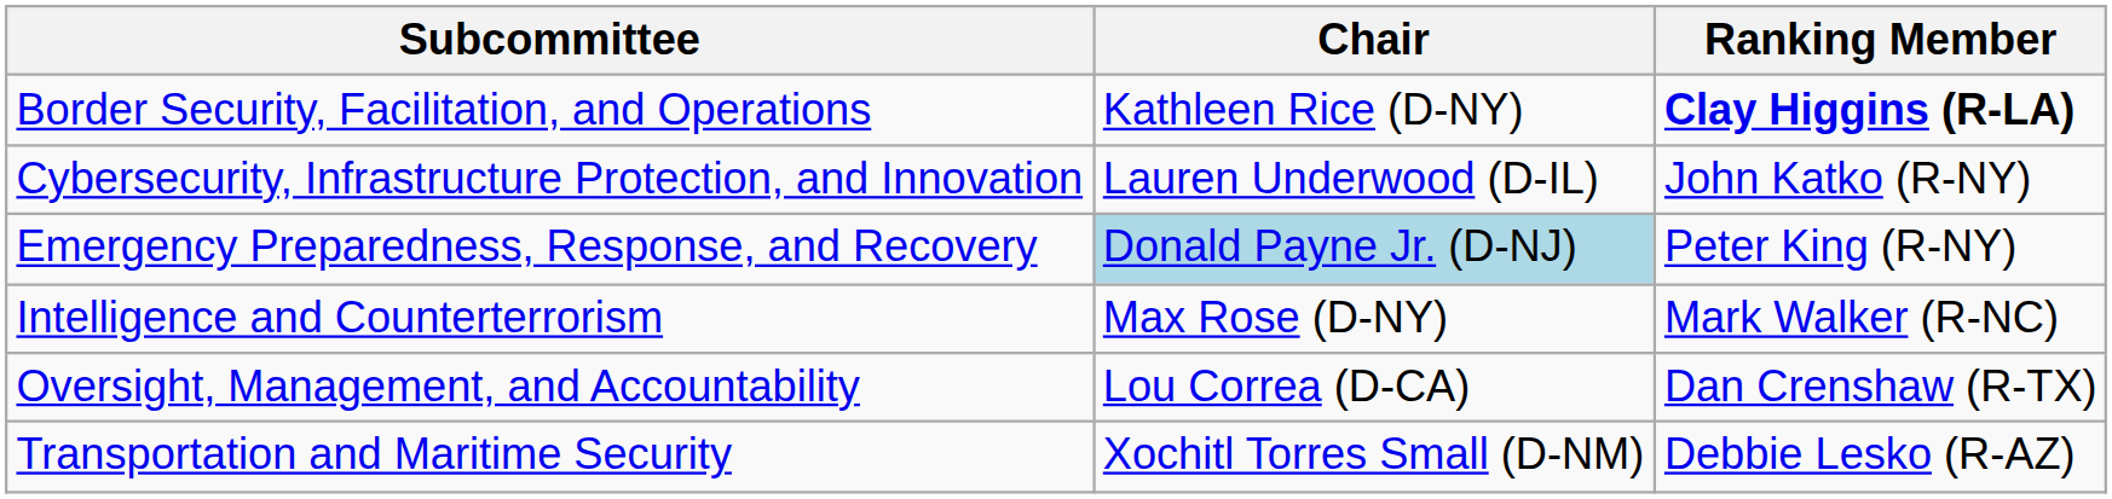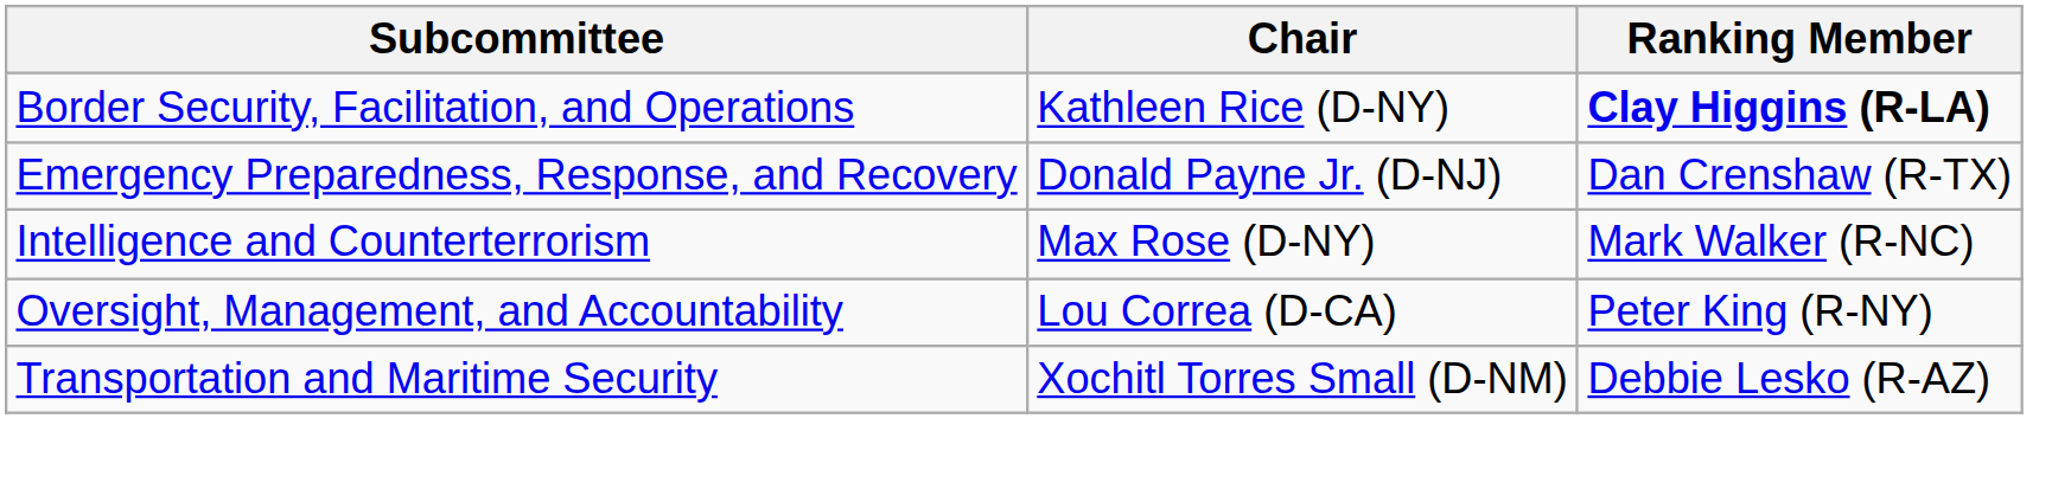- row: Cybersecurity, Infrastructure Protection, and Innovation | Lauren Underwood (D-IL) | John Katko (R-NY)
Emergency Preparedness, Response, and Recovery | Chair: lightblue background -> no background
Emergency Preparedness, Response, and Recovery | Ranking Member: Peter King (R-NY) -> Dan Crenshaw (R-TX)
Oversight, Management, and Accountability | Ranking Member: Dan Crenshaw (R-TX) -> Peter King (R-NY)
